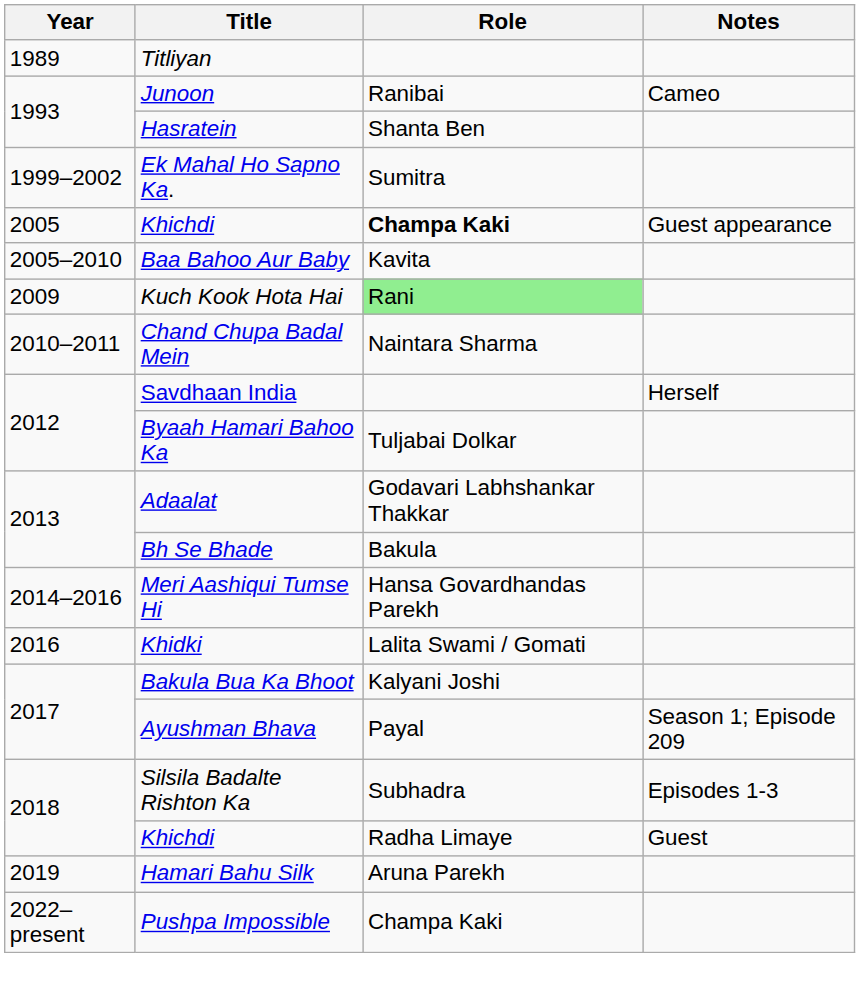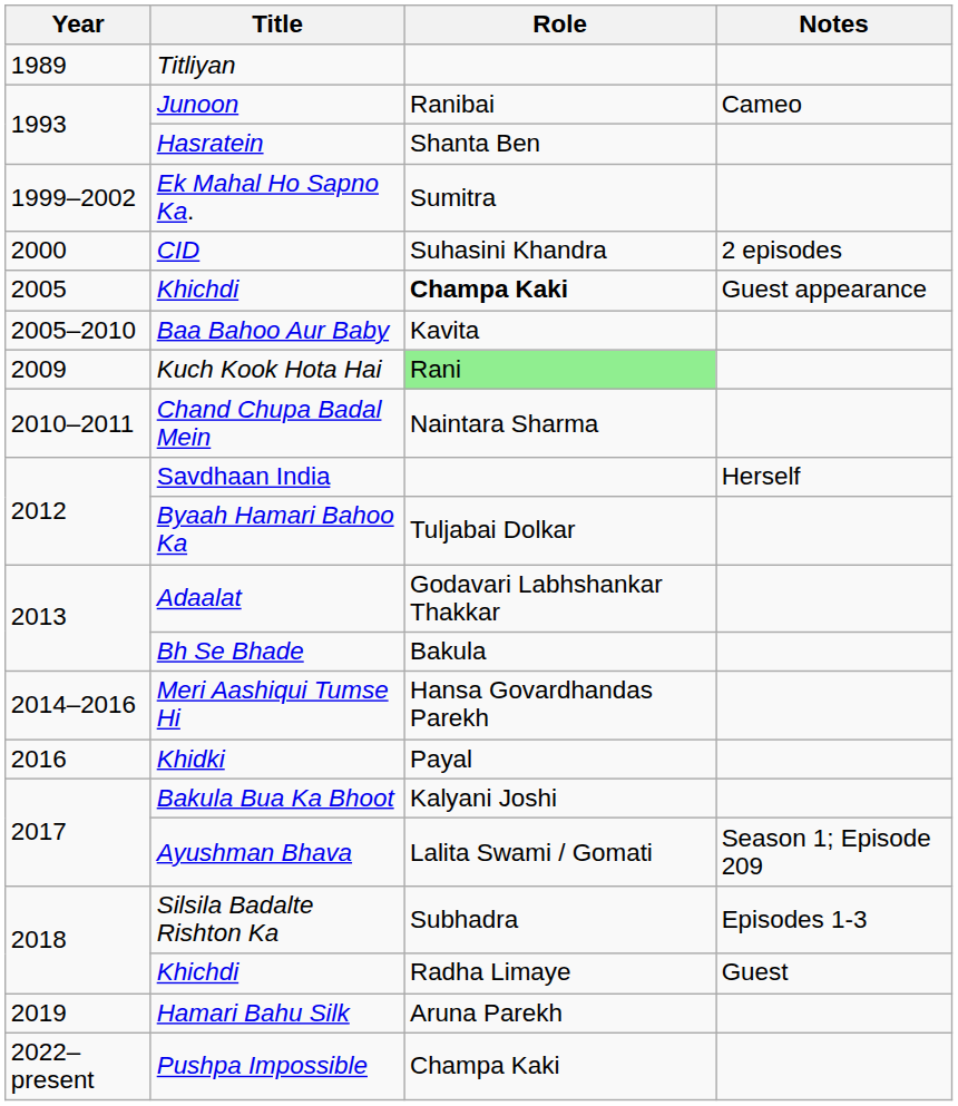+ row: 2000 | CID | Suhasini Khandra | 2 episodes
Khidki | Role: Lalita Swami / Gomati -> Payal
Ayushman Bhava | Role: Payal -> Lalita Swami / Gomati
